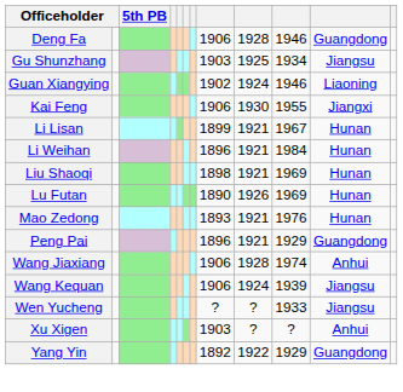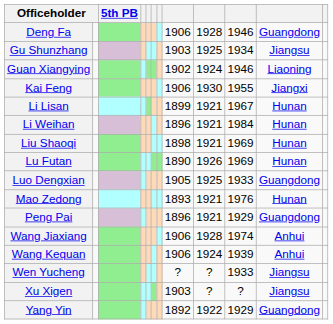+ row: Luo Dengxian | 1905 | 1925 | 1933 | Guangdong
Wang Kequan | column 11: Jiangsu -> Anhui
Xu Xigen | column 11: Anhui -> Jiangsu
